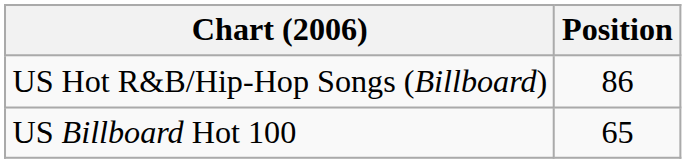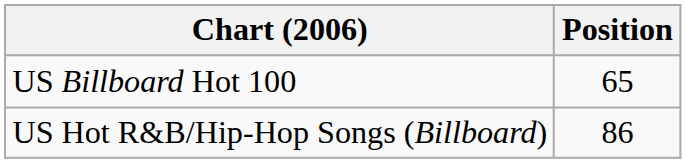rows swapped: US Billboard Hot 100 <-> US Hot R&B/Hip-Hop Songs (Billboard)
